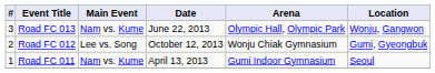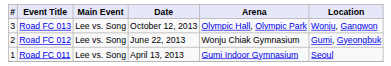Road FC 013 | Main Event: Nam vs. Kume -> Lee vs. Song
Road FC 013 | Date: June 22, 2013 -> October 12, 2013
Road FC 012 | Date: October 12, 2013 -> June 22, 2013
Road FC 011 | Main Event: Nam vs. Kume -> Lee vs. Song
